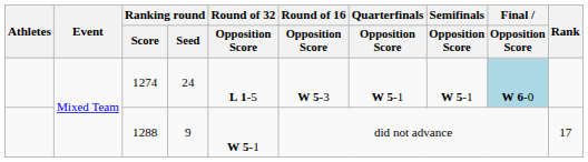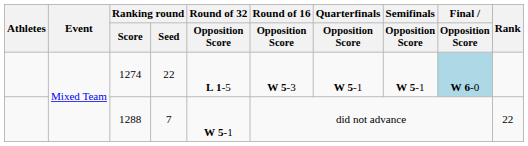1274 | Ranking round / Seed: 24 -> 22
1288 | Ranking round / Seed: 9 -> 7
1288 | Rank: 17 -> 22
